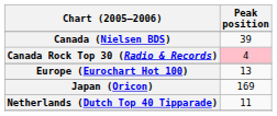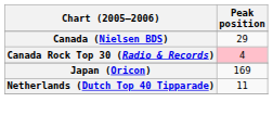Canada (Nielsen BDS) | Peak position: 39 -> 29
- row: Europe (Eurochart Hot 100) | 13
